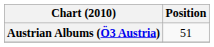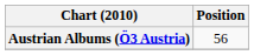Austrian Albums (Ö3 Austria) | Position: 51 -> 56
